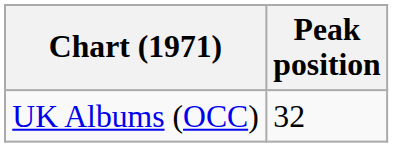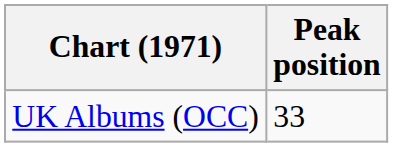UK Albums (OCC) | Peak position: 32 -> 33
